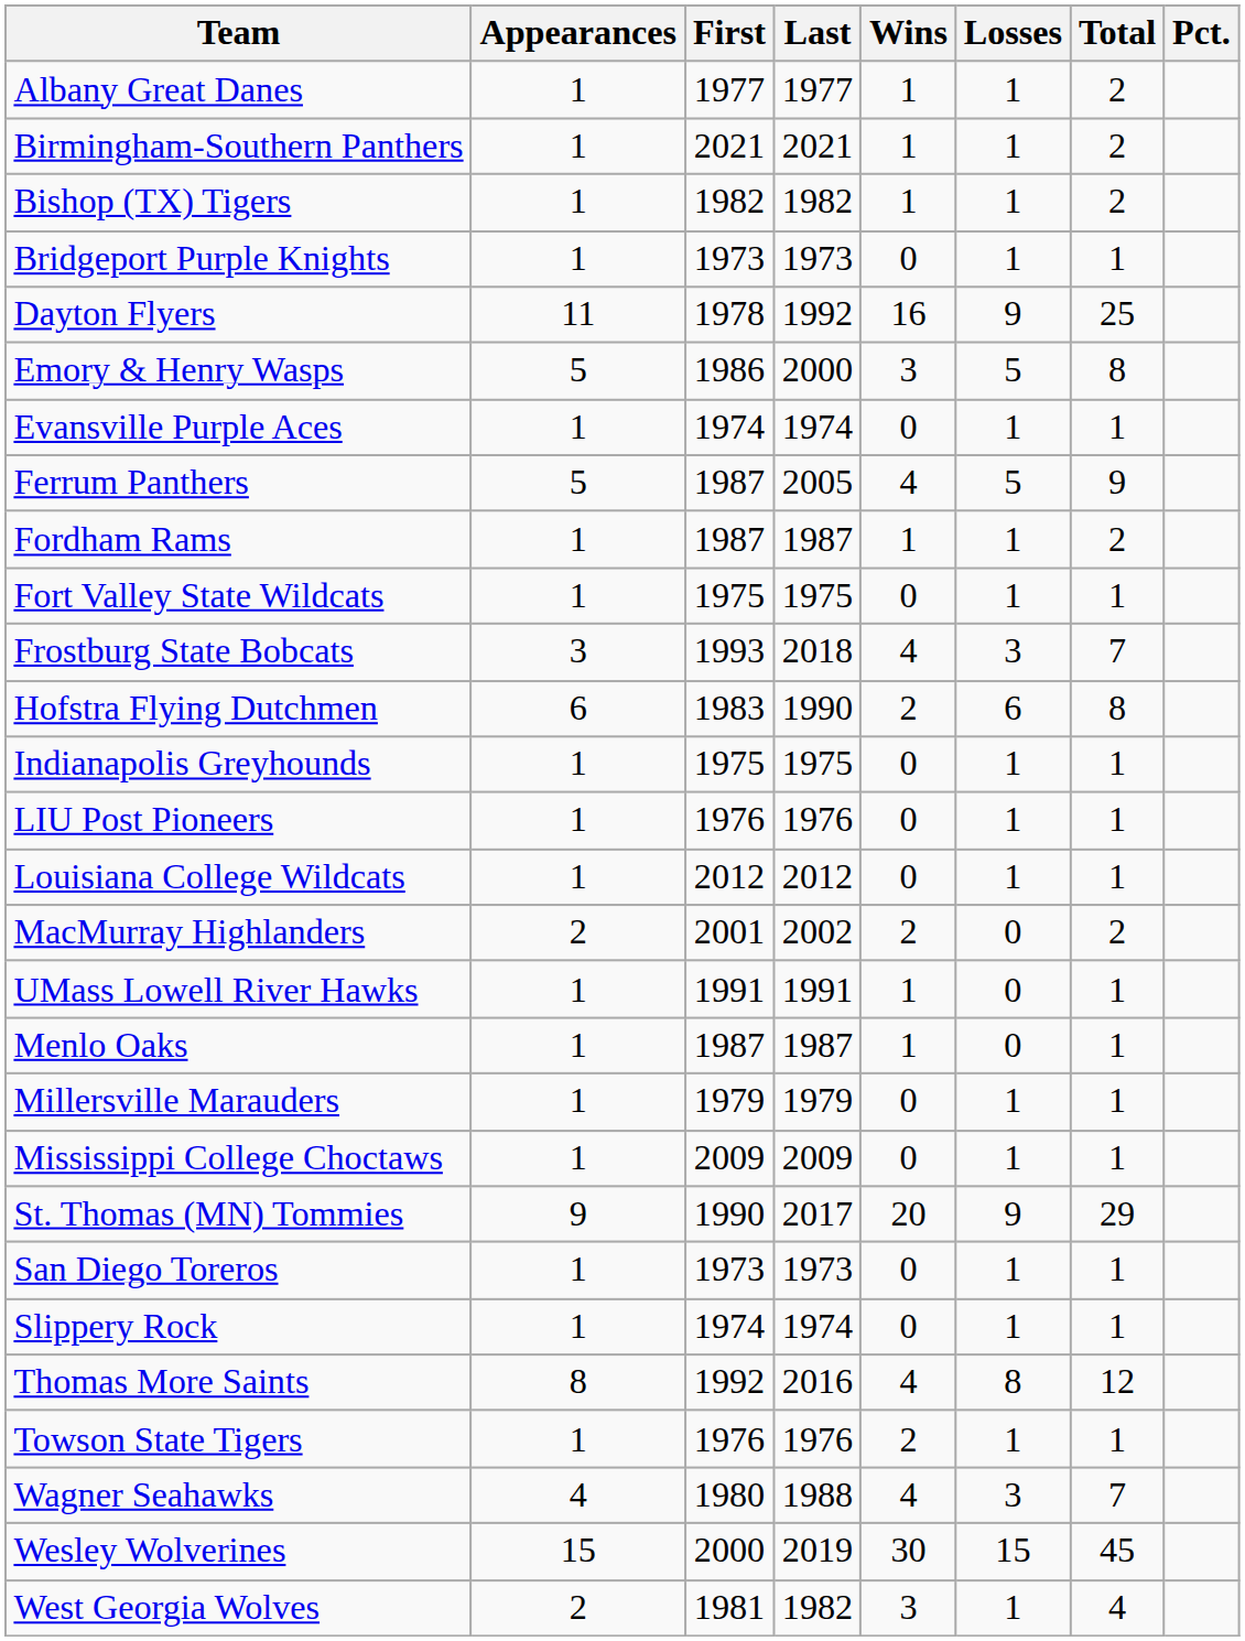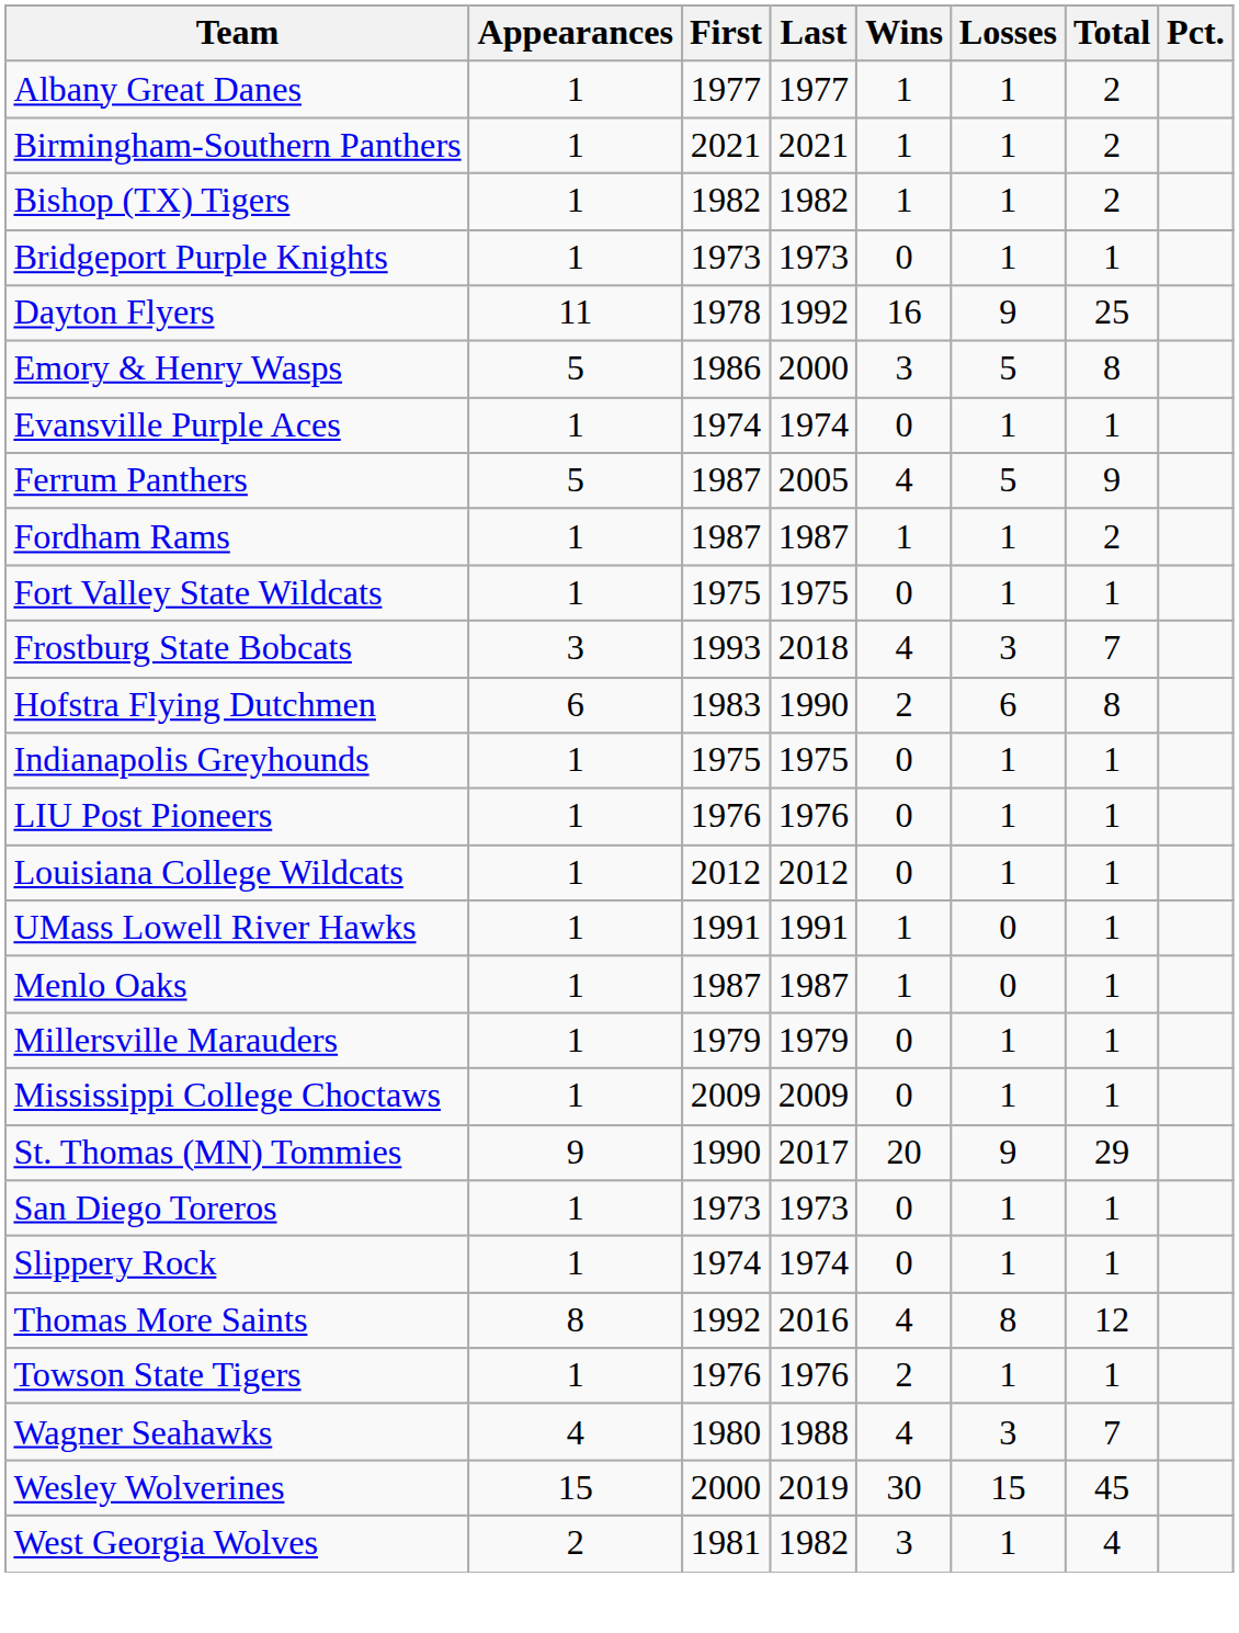- row: MacMurray Highlanders | 2 | 2001 | 2002 | 2 | 0 | 2
